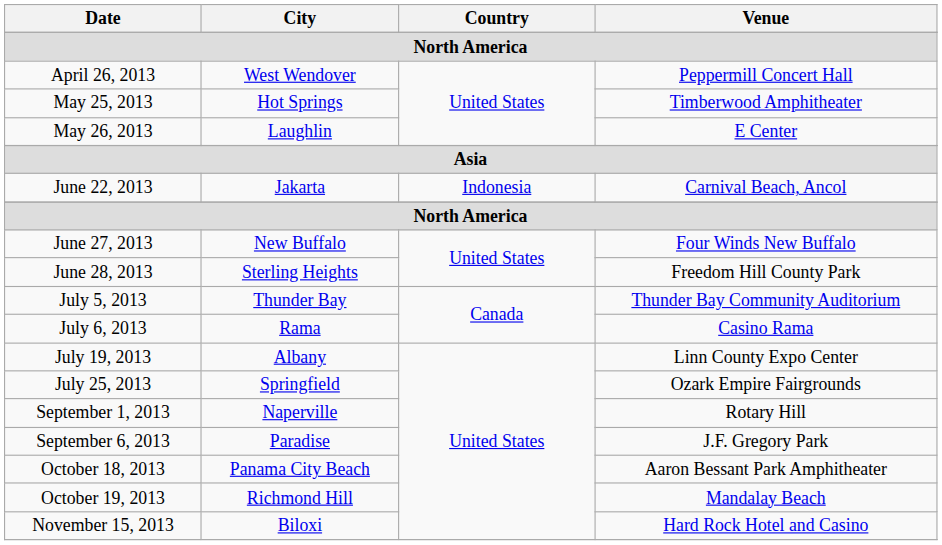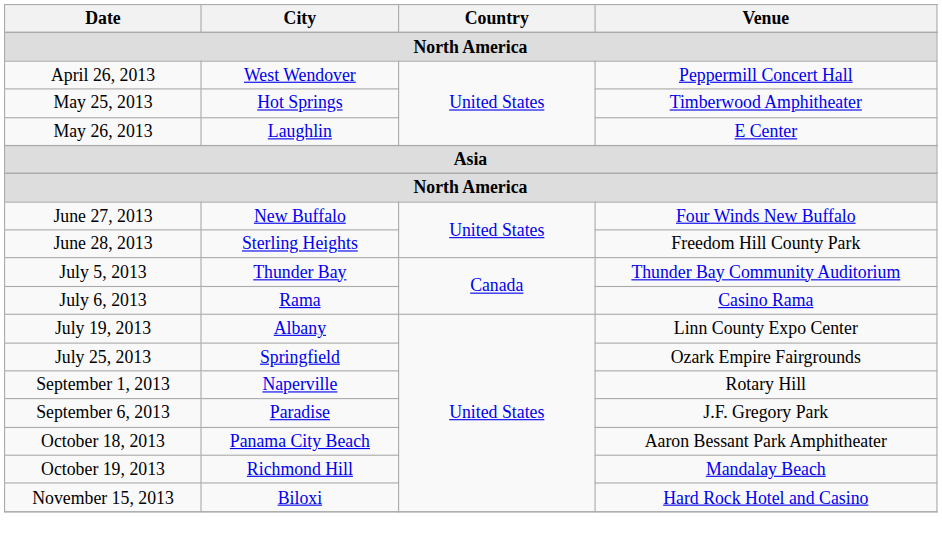- row: June 22, 2013 | Jakarta | Indonesia | Carnival Beach, Ancol
